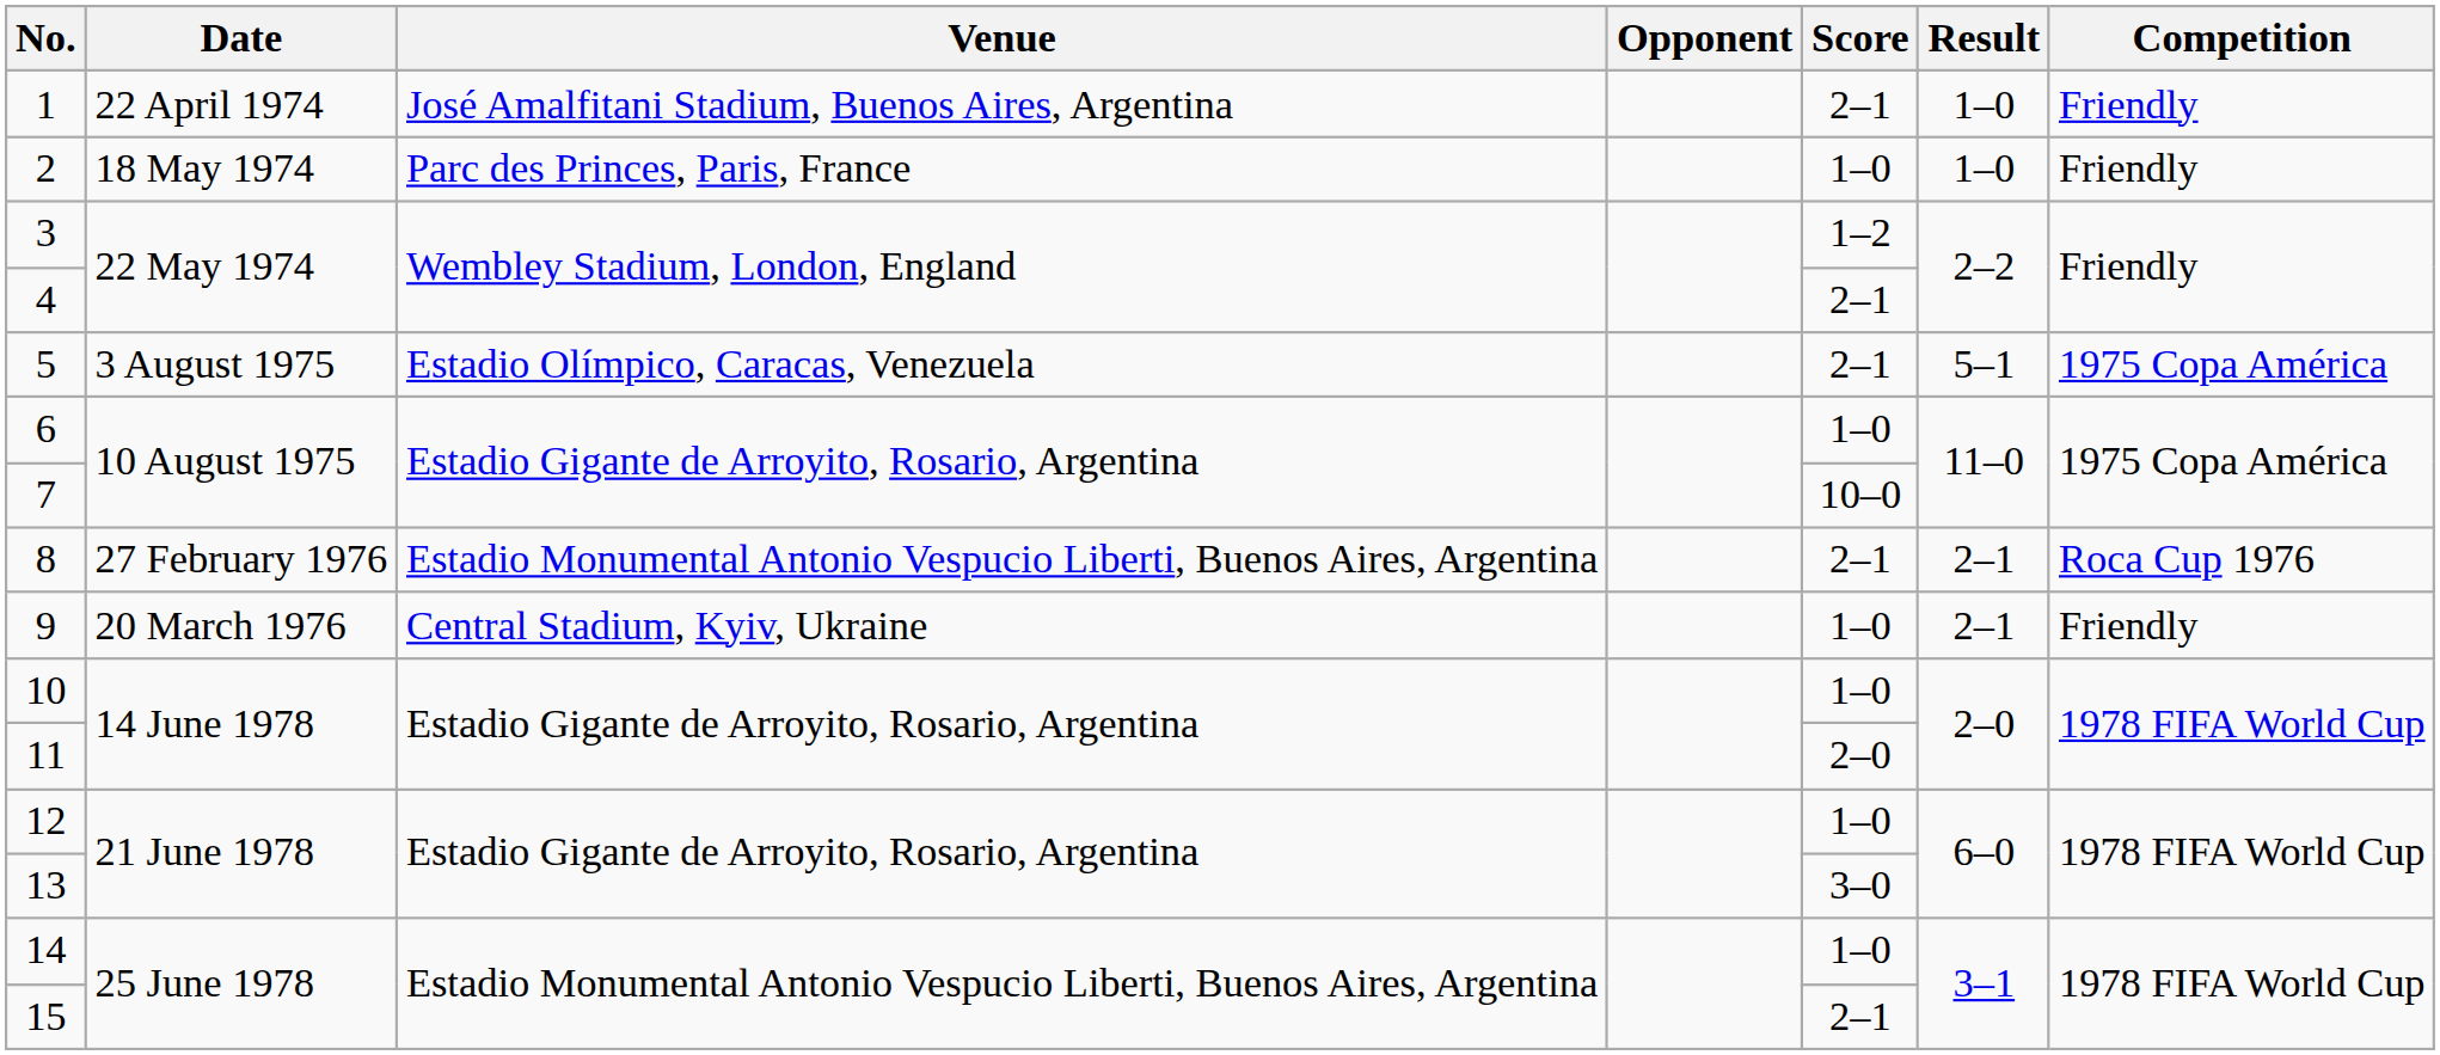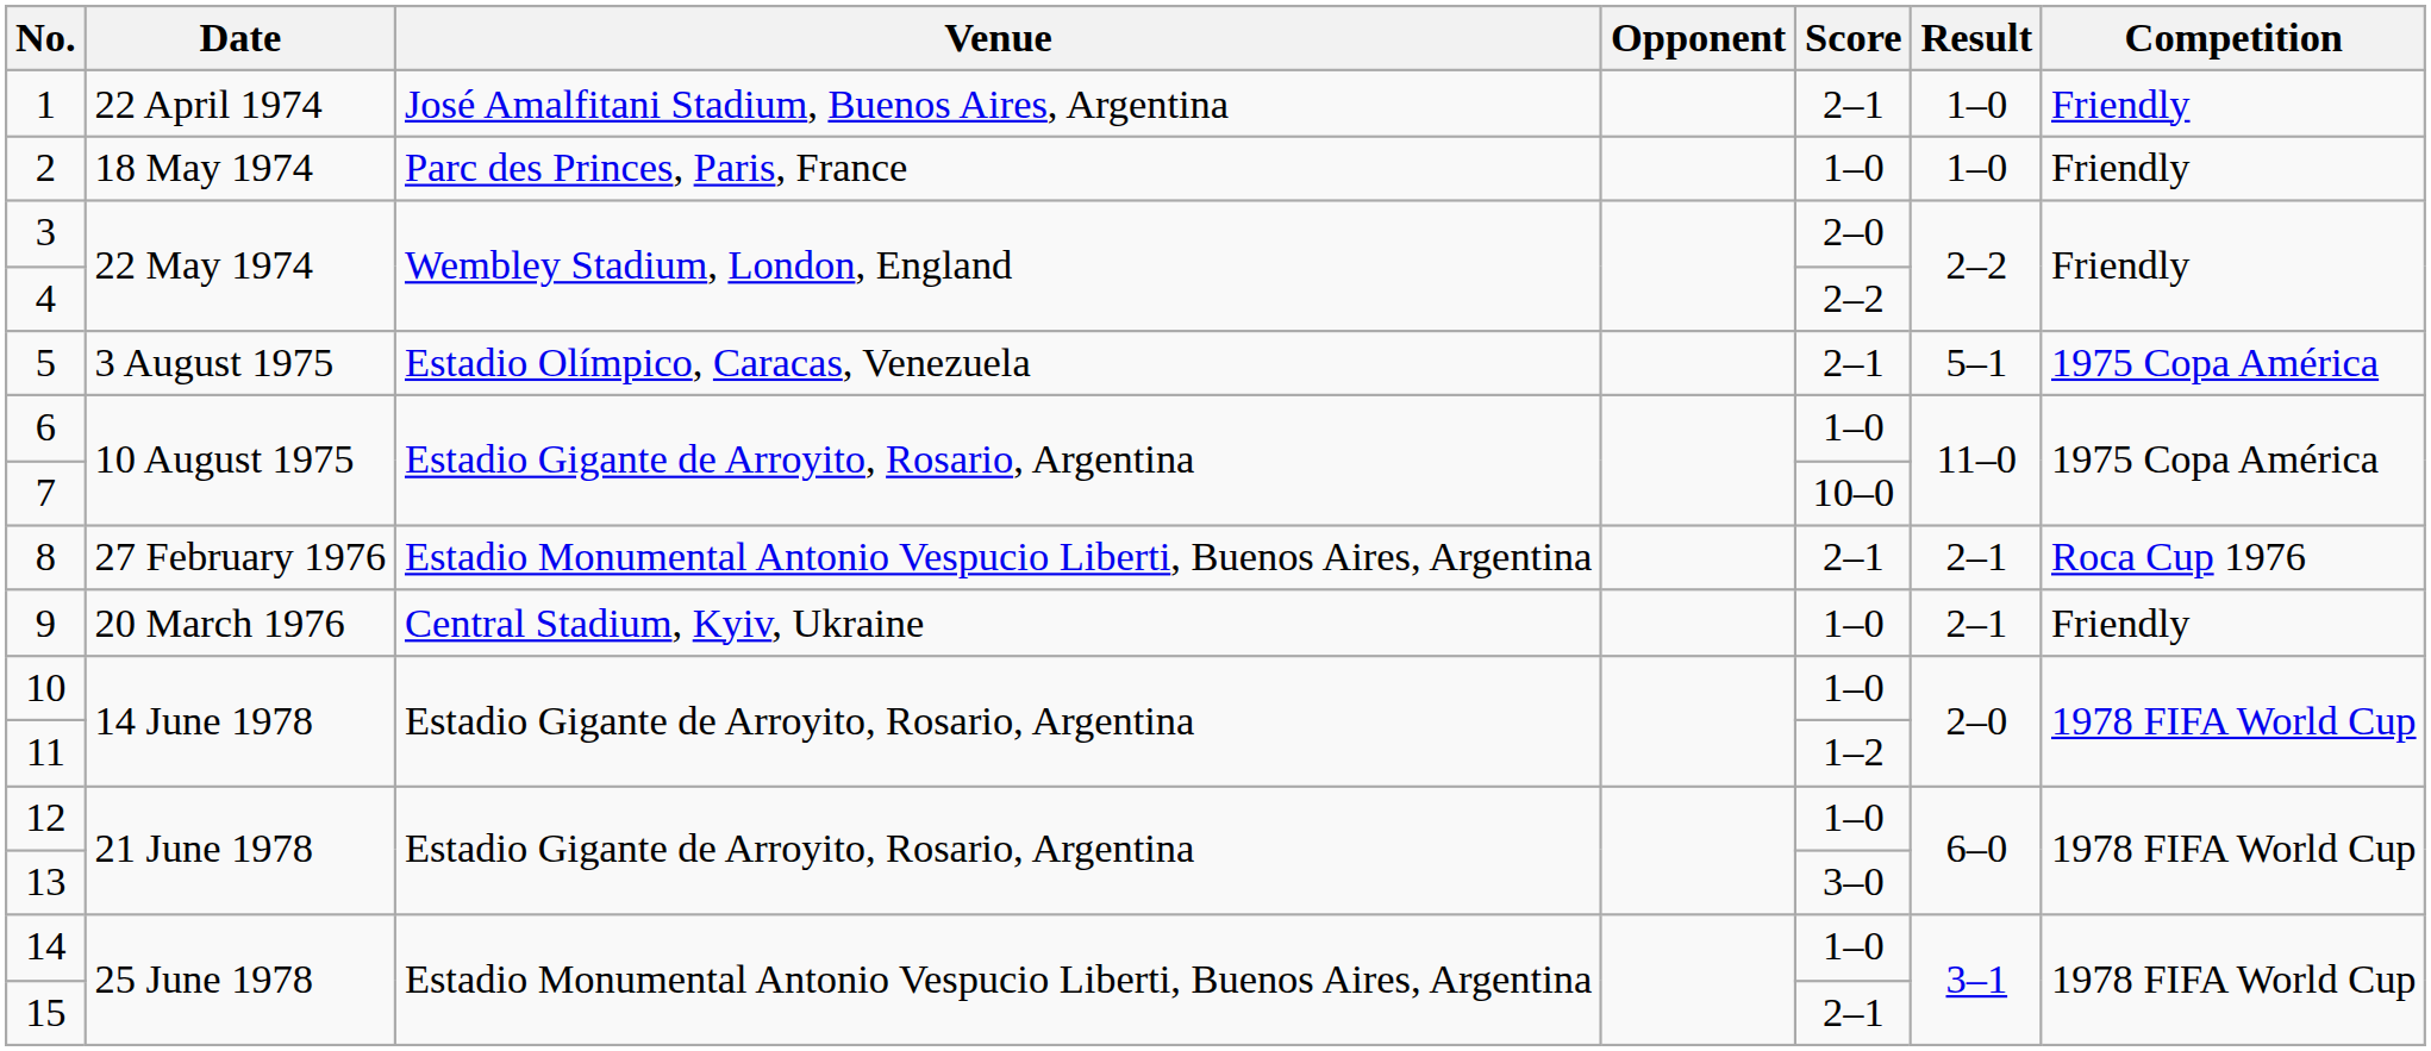3 | Score: 1–2 -> 2–0
4 | Score: 2–1 -> 2–2
11 | Score: 2–0 -> 1–2
